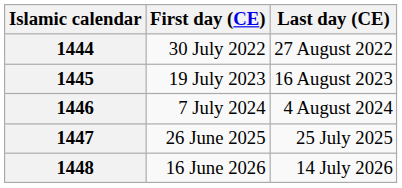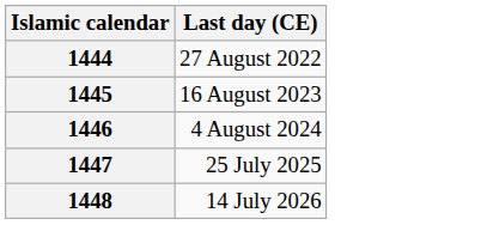- column: First day (CE) | 30 July 2022 | 19 July 2023 | 7 July 2024 | 26 June 2025 | 16 June 2026
